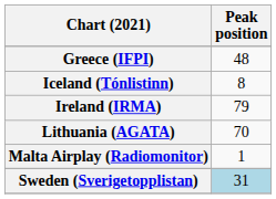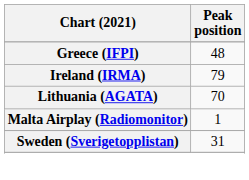- row: Iceland (Tónlistinn) | 8
Sweden (Sverigetopplistan) | Peak position: lightblue background -> no background
